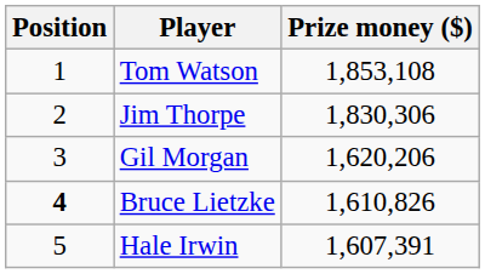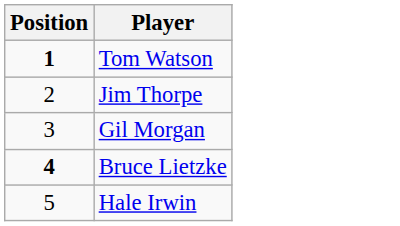- column: Prize money ($) | 1,853,108 | 1,830,306 | 1,620,206 | 1,610,826 | 1,607,391
Tom Watson | Position: normal -> bold
